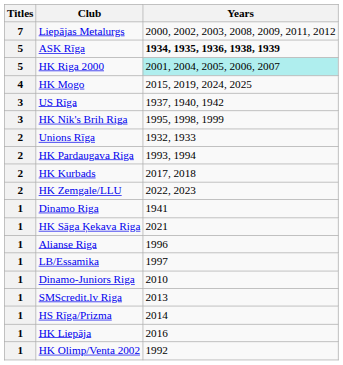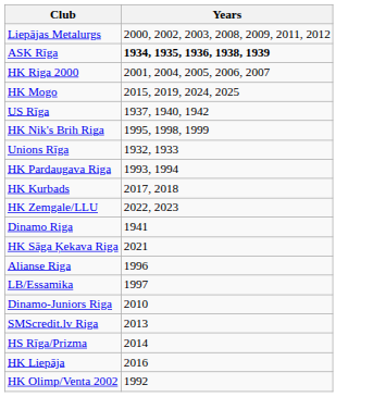- column: Titles | 7 | 5 | 5 | 4 | 3 | 3 | 2 | 2 | 2 | 2 | 1 | 1 | 1 | 1 | 1 | 1 | 1 | 1 | 1
HK Riga 2000 | Years: paleturquoise background -> no background
